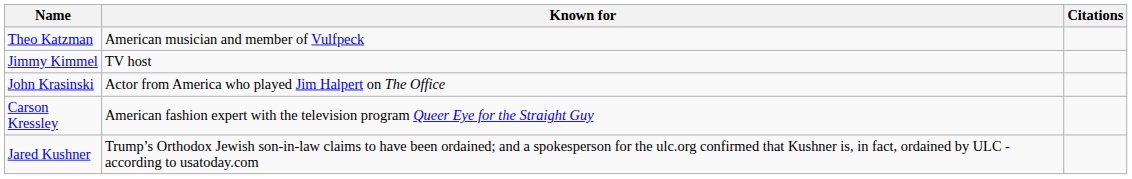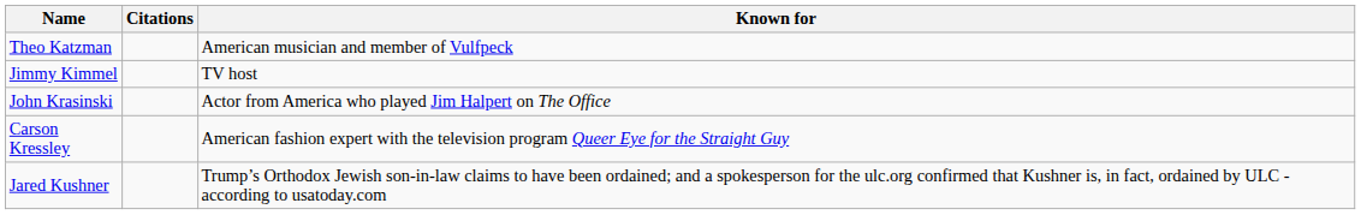columns swapped: Known for <-> Citations
